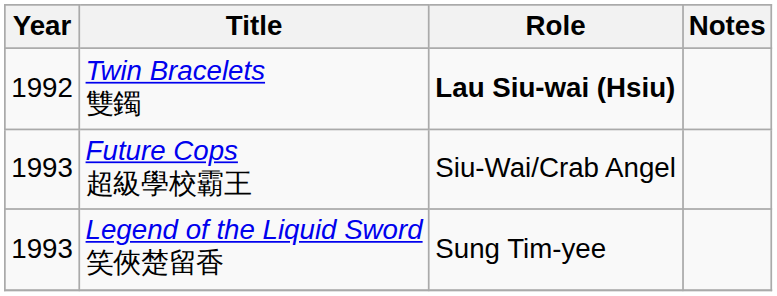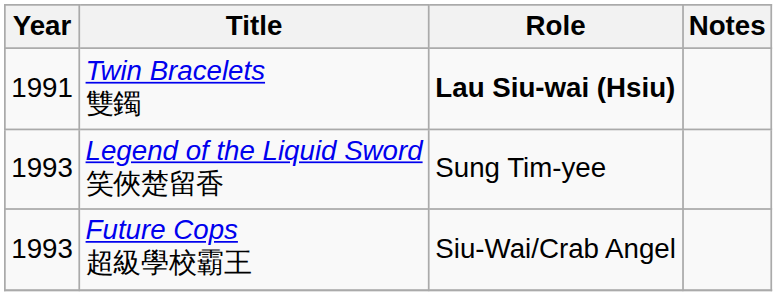Twin Bracelets 雙鐲 | Year: 1992 -> 1991
rows swapped: Legend of the Liquid Sword 笑俠楚留香 <-> Future Cops 超級學校霸王
